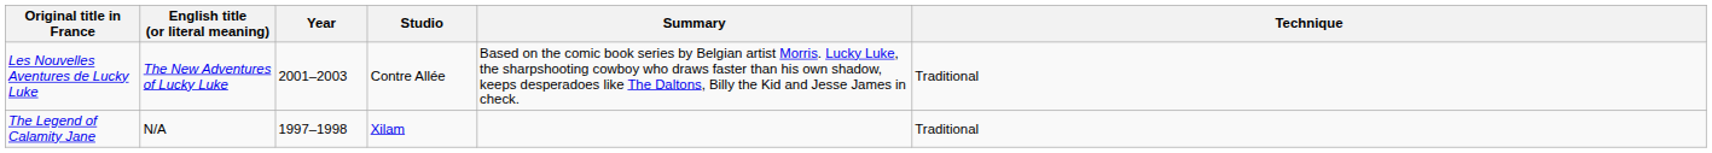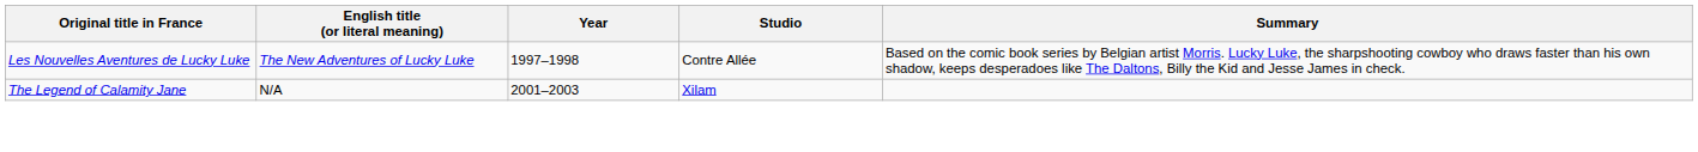- column: Technique | Traditional | Traditional
Les Nouvelles Aventures de Lucky Luke | Year: 2001–2003 -> 1997–1998
The Legend of Calamity Jane | Year: 1997–1998 -> 2001–2003
